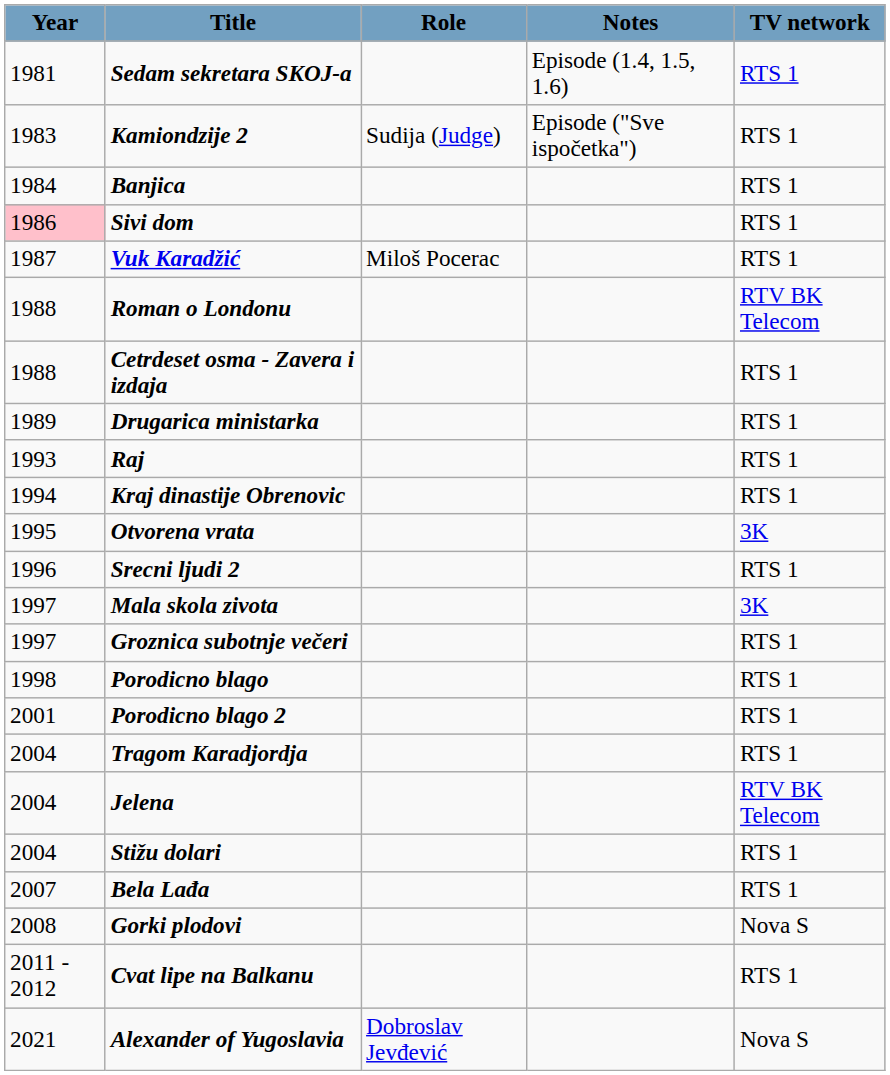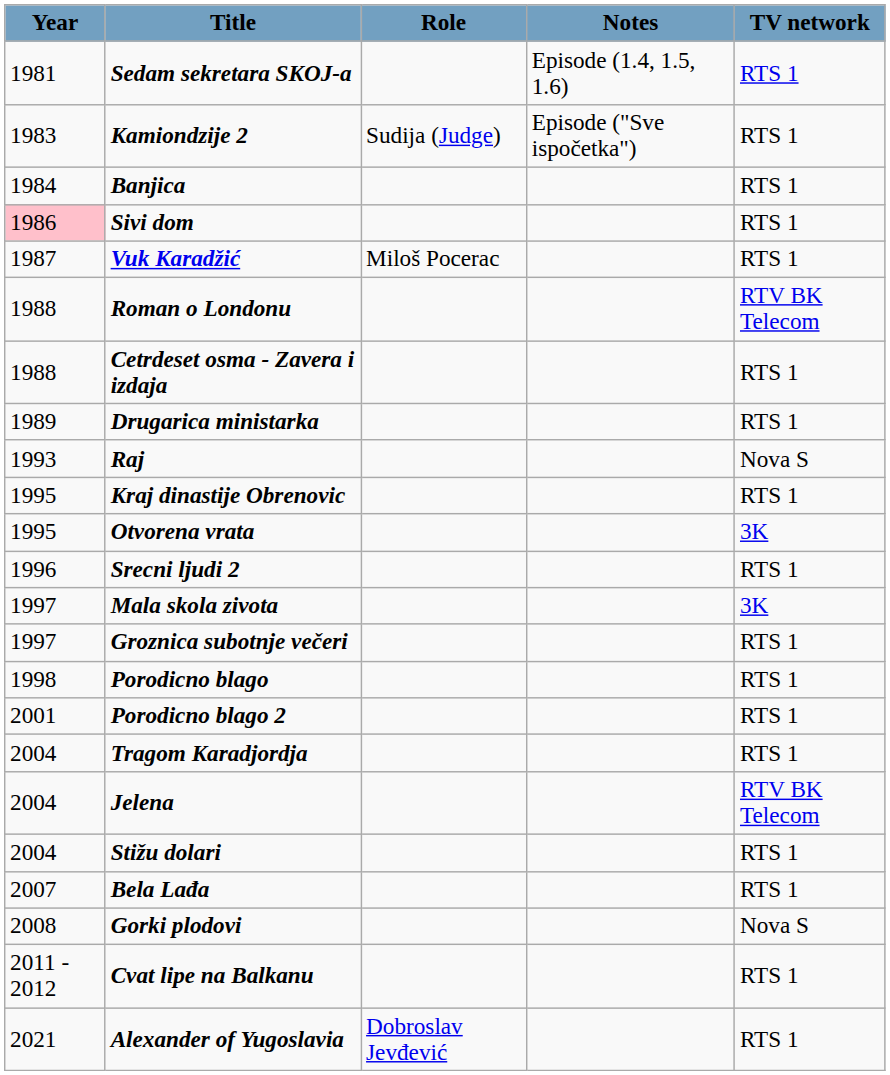Raj | TV network: RTS 1 -> Nova S
Kraj dinastije Obrenovic | Year: 1994 -> 1995
Alexander of Yugoslavia | TV network: Nova S -> RTS 1
